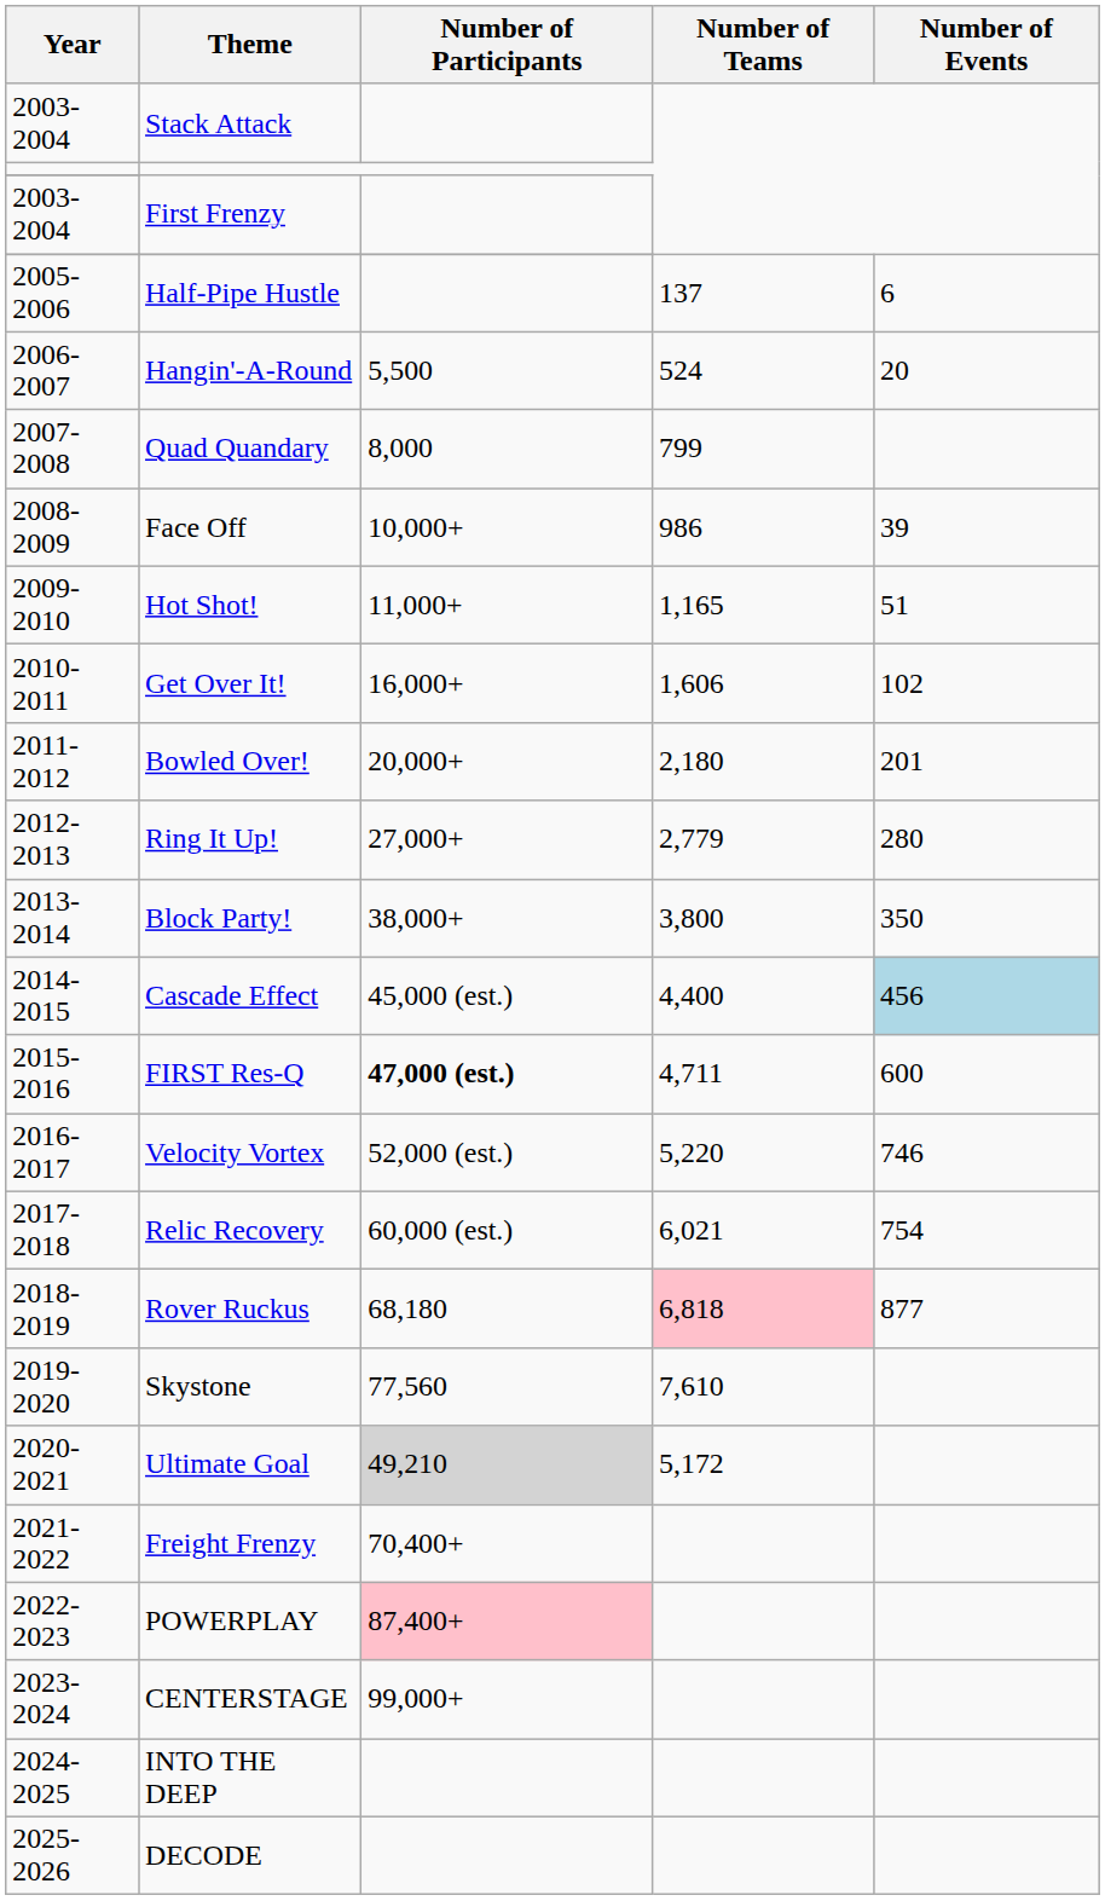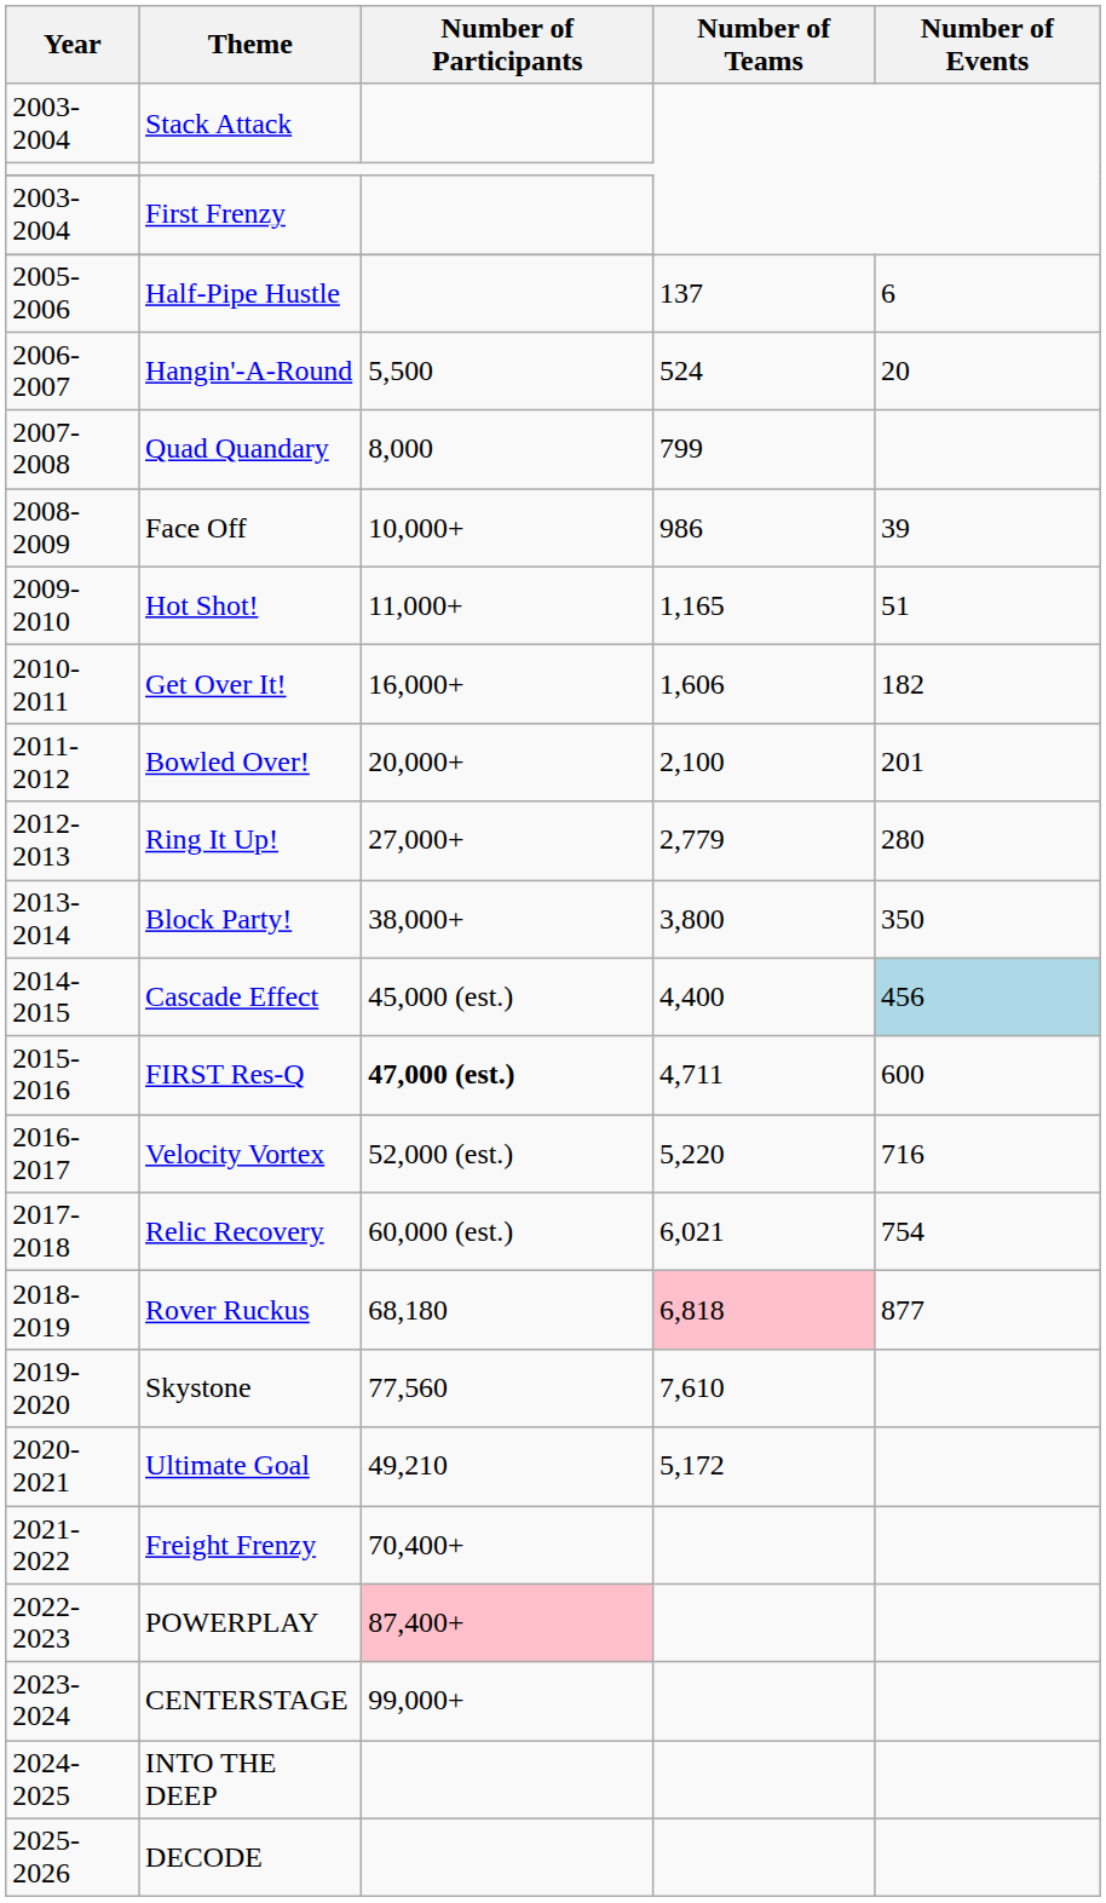Get Over It! | Number of Events: 102 -> 182
Bowled Over! | Number of Teams: 2,180 -> 2,100
Velocity Vortex | Number of Events: 746 -> 716
Ultimate Goal | Number of Participants: lightgrey background -> no background
